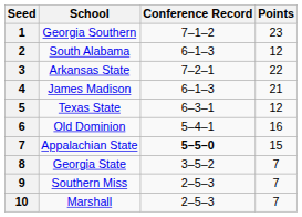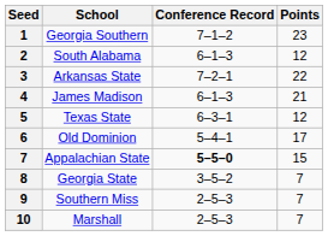Old Dominion | Points: 16 -> 17
